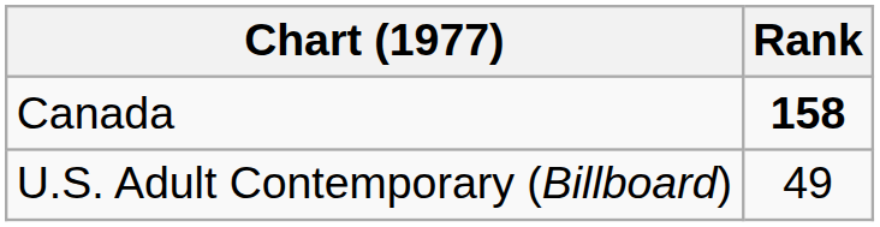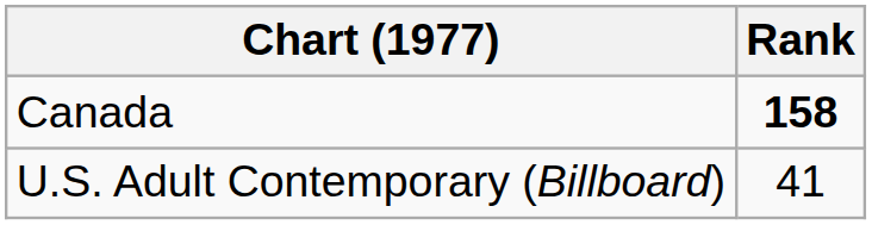U.S. Adult Contemporary (Billboard) | Rank: 49 -> 41
